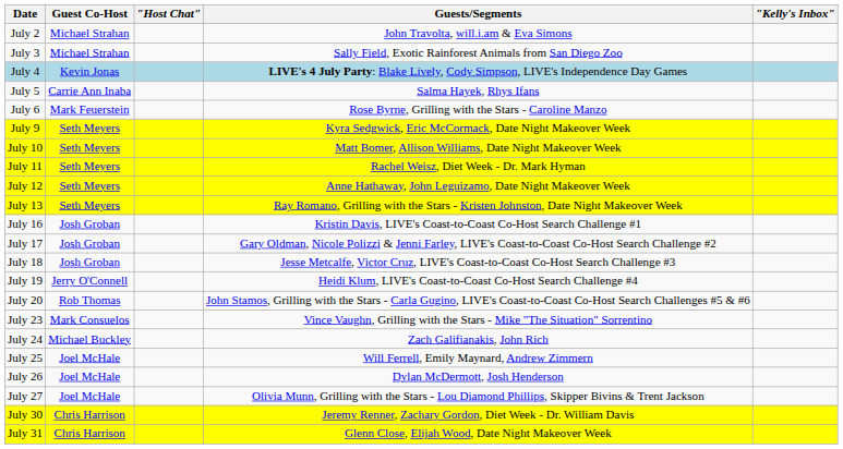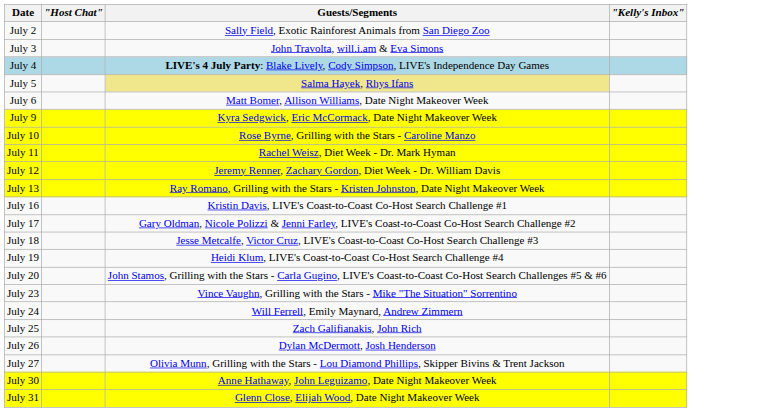- column: Guest Co-Host | Michael Strahan | Michael Strahan | Kevin Jonas | Carrie Ann Inaba | Mark Feuerstein | Seth Meyers | Seth Meyers | Seth Meyers | Seth Meyers | Seth Meyers | Josh Groban | Josh Groban | Josh Groban | Jerry O'Connell | Rob Thomas | Mark Consuelos | Michael Buckley | Joel McHale | Joel McHale | Joel McHale | Chris Harrison | Chris Harrison
July 2 | Guests/Segments: John Travolta, will.i.am & Eva Simons -> Sally Field, Exotic Rainforest Animals from San Diego Zoo
July 3 | Guests/Segments: Sally Field, Exotic Rainforest Animals from San Diego Zoo -> John Travolta, will.i.am & Eva Simons
July 5 | Guests/Segments: no background -> khaki background
July 6 | Guests/Segments: Rose Byrne, Grilling with the Stars - Caroline Manzo -> Matt Bomer, Allison Williams, Date Night Makeover Week
July 10 | Guests/Segments: Matt Bomer, Allison Williams, Date Night Makeover Week -> Rose Byrne, Grilling with the Stars - Caroline Manzo
July 12 | Guests/Segments: Anne Hathaway, John Leguizamo, Date Night Makeover Week -> Jeremy Renner, Zachary Gordon, Diet Week - Dr. William Davis
July 24 | Guests/Segments: Zach Galifianakis, John Rich -> Will Ferrell, Emily Maynard, Andrew Zimmern
July 25 | Guests/Segments: Will Ferrell, Emily Maynard, Andrew Zimmern -> Zach Galifianakis, John Rich
July 30 | Guests/Segments: Jeremy Renner, Zachary Gordon, Diet Week - Dr. William Davis -> Anne Hathaway, John Leguizamo, Date Night Makeover Week
